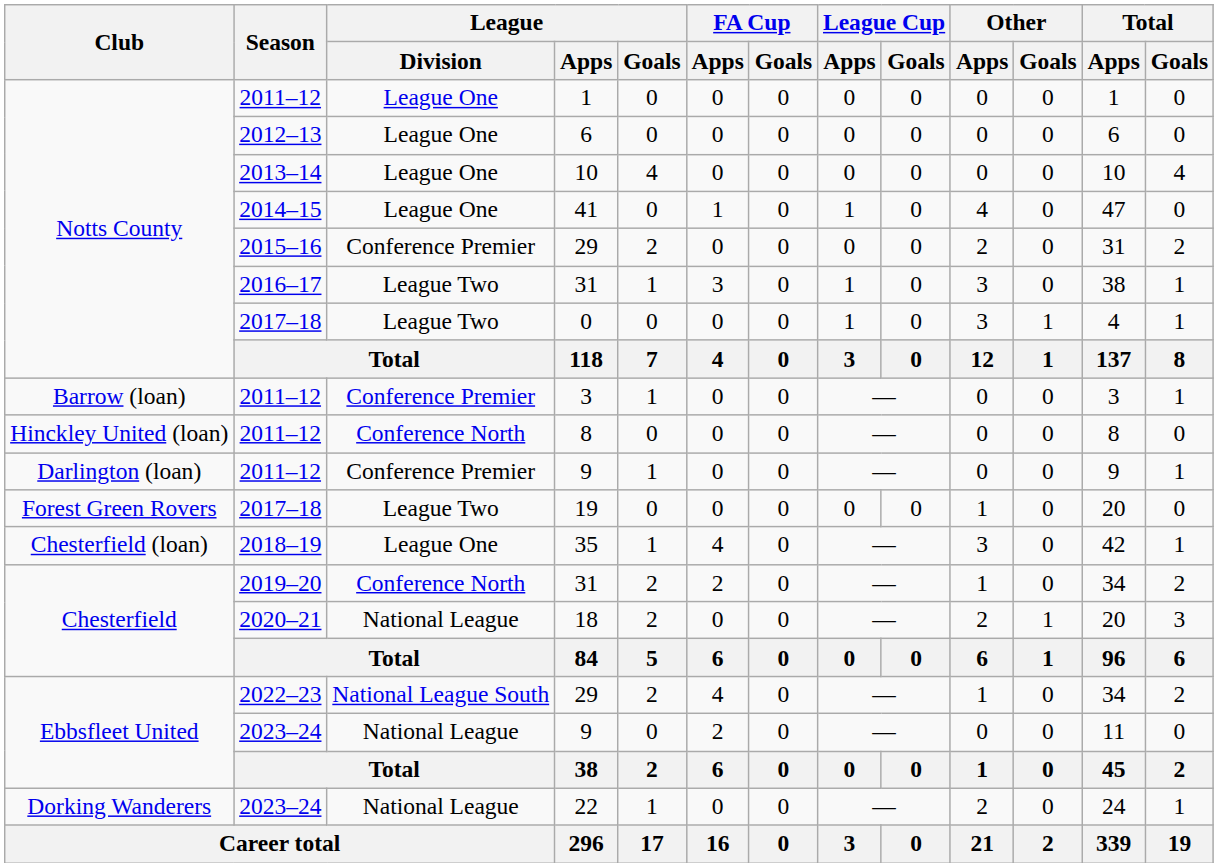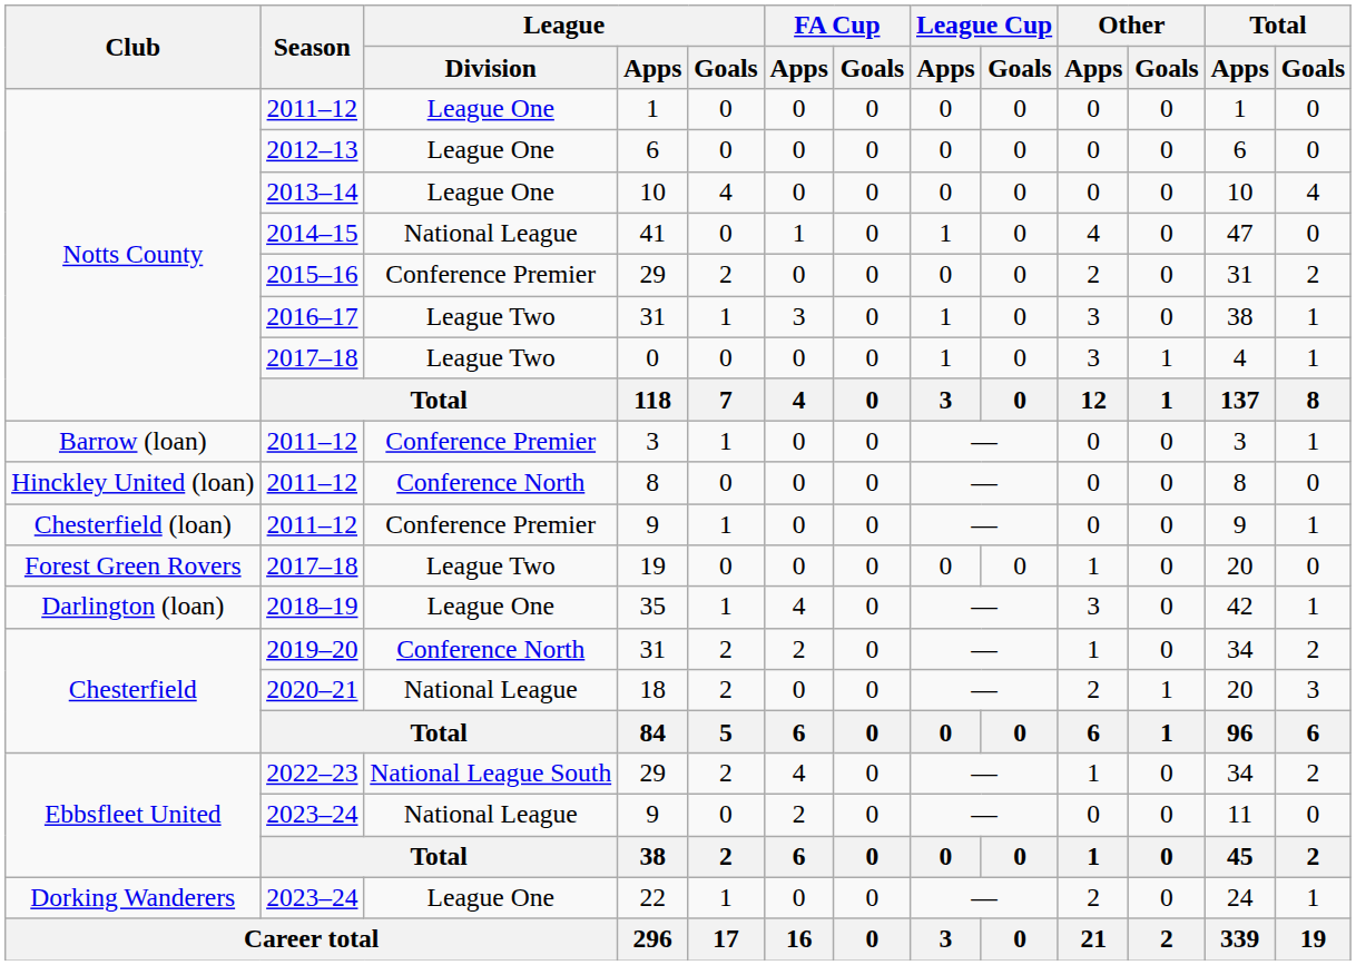41 | League / Division: League One -> National League
2011–12 / 9 | Club: Darlington (loan) -> Chesterfield (loan)
35 | Club: Chesterfield (loan) -> Darlington (loan)
22 | League / Division: National League -> League One
